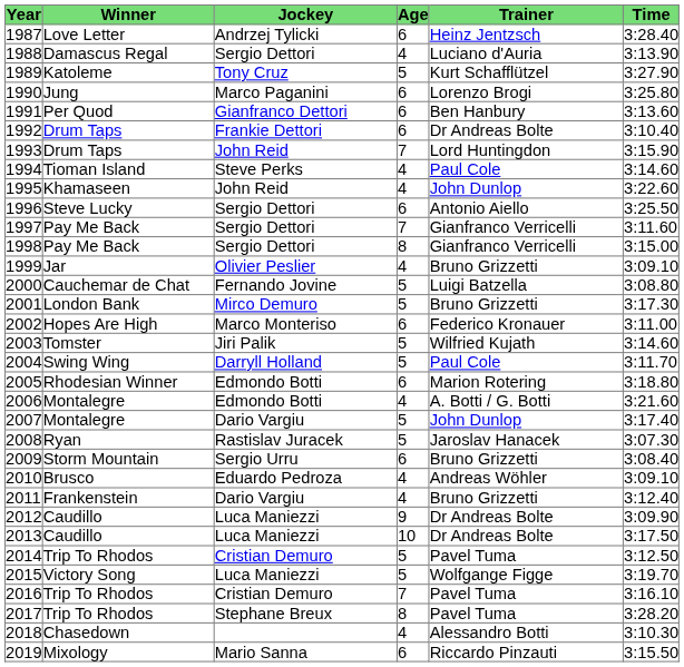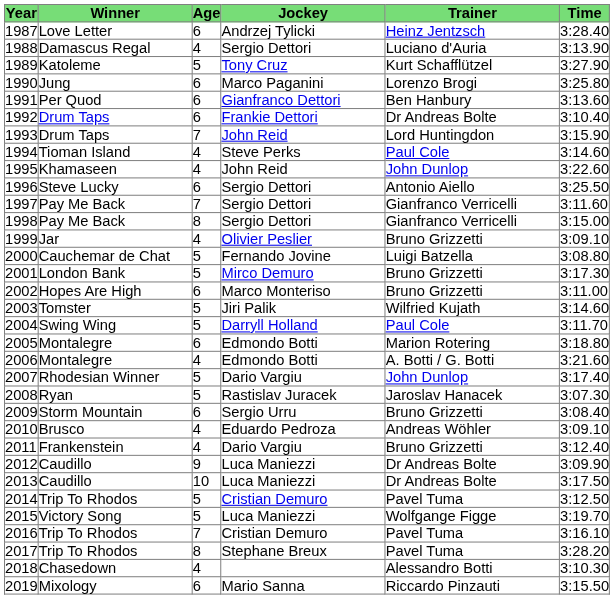columns swapped: Age <-> Jockey
2002 | Trainer: Federico Kronauer -> Bruno Grizzetti
2005 | Winner: Rhodesian Winner -> Montalegre
2007 | Winner: Montalegre -> Rhodesian Winner
